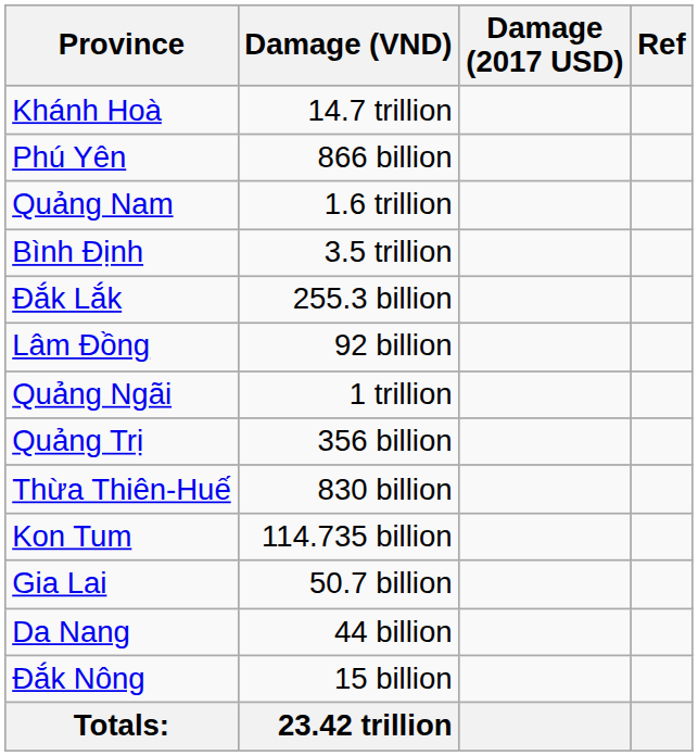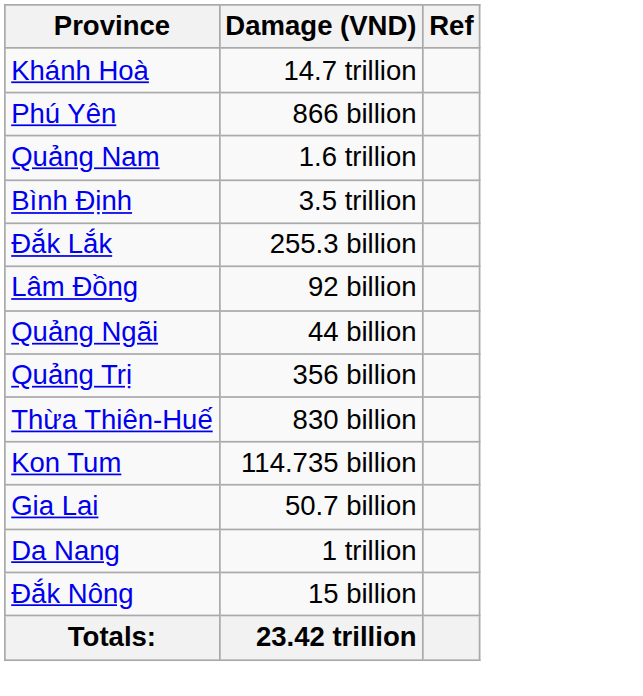- column: Damage (2017 USD)
Quảng Ngãi | Damage (VND): 1 trillion -> 44 billion
Da Nang | Damage (VND): 44 billion -> 1 trillion
